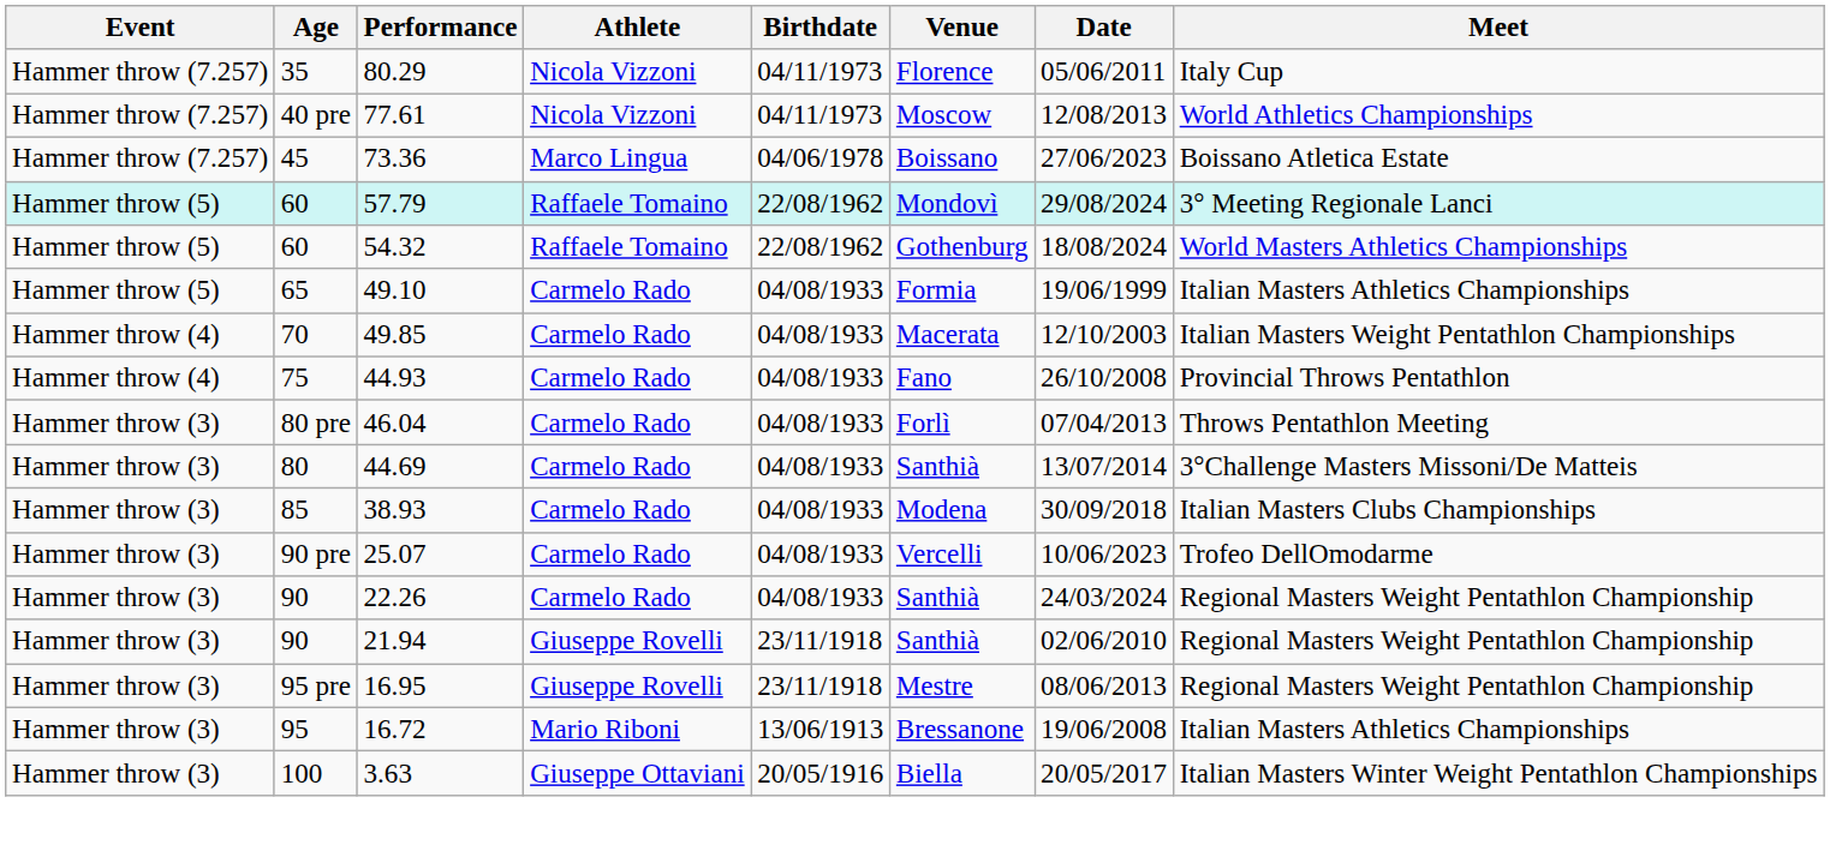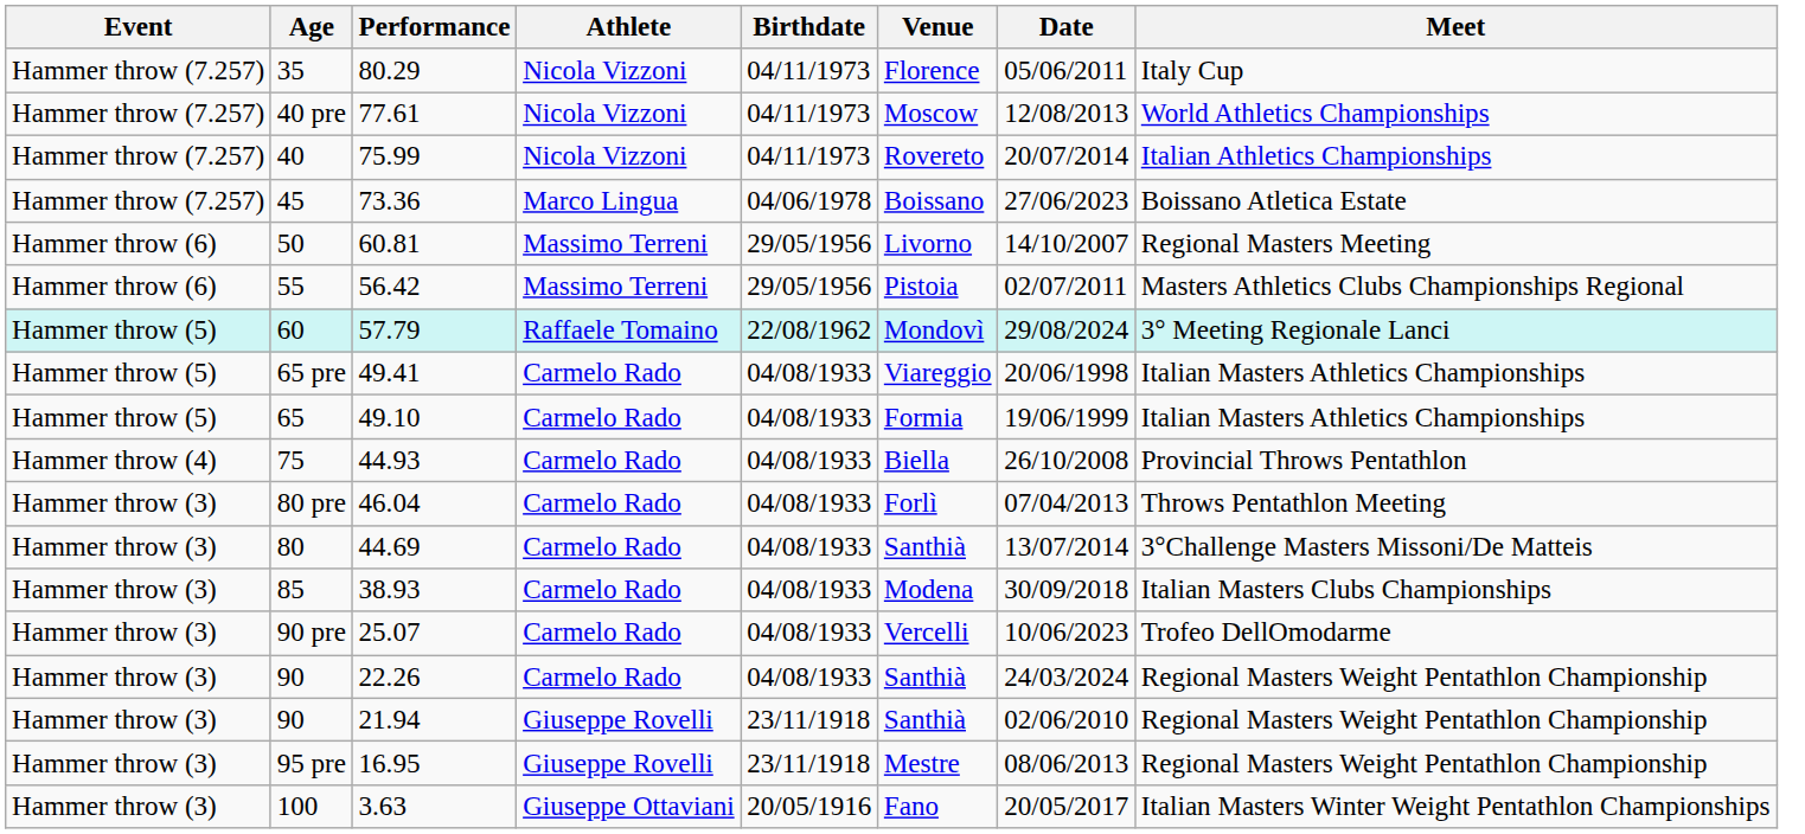+ row: Hammer throw (7.257) | 40 | 75.99 | Nicola Vizzoni | 04/11/1973 | Rovereto | 20/07/2014 | Italian Athletics Championships
+ row: Hammer throw (6) | 50 | 60.81 | Massimo Terreni | 29/05/1956 | Livorno | 14/10/2007 | Regional Masters Meeting
+ row: Hammer throw (6) | 55 | 56.42 | Massimo Terreni | 29/05/1956 | Pistoia | 02/07/2011 | Masters Athletics Clubs Championships Regional
- row: Hammer throw (5) | 60 | 54.32 | Raffaele Tomaino | 22/08/1962 | Gothenburg | 18/08/2024 | World Masters Athletics Championships
+ row: Hammer throw (5) | 65 pre | 49.41 | Carmelo Rado | 04/08/1933 | Viareggio | 20/06/1998 | Italian Masters Athletics Championships
- row: Hammer throw (4) | 70 | 49.85 | Carmelo Rado | 04/08/1933 | Macerata | 12/10/2003 | Italian Masters Weight Pentathlon Championships
44.93 | Venue: Fano -> Biella
- row: Hammer throw (3) | 95 | 16.72 | Mario Riboni | 13/06/1913 | Bressanone | 19/06/2008 | Italian Masters Athletics Championships
3.63 | Venue: Biella -> Fano
